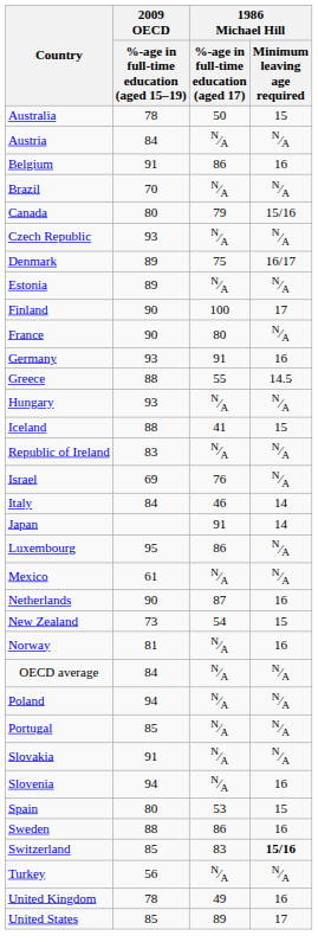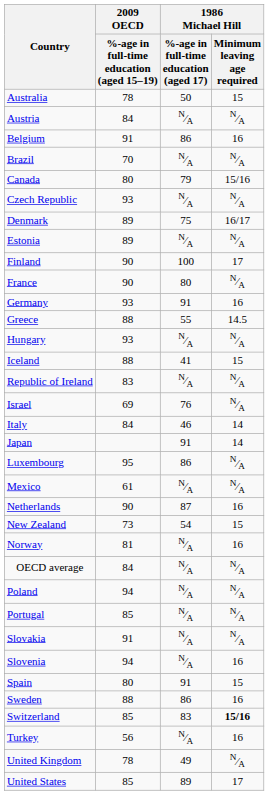Spain | 1986 Michael Hill / %-age in full-time education (aged 17): 53 -> 91
Turkey | 1986 Michael Hill / Minimum leaving age required: N⁄A -> 16
United Kingdom | 1986 Michael Hill / Minimum leaving age required: 16 -> N⁄A
